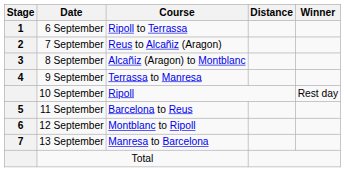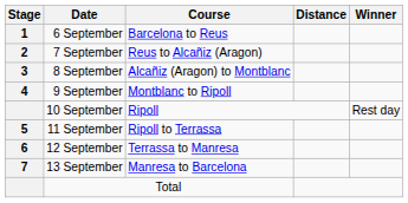6 September | Course: Ripoll to Terrassa -> Barcelona to Reus
9 September | Course: Terrassa to Manresa -> Montblanc to Ripoll
11 September | Course: Barcelona to Reus -> Ripoll to Terrassa
12 September | Course: Montblanc to Ripoll -> Terrassa to Manresa
